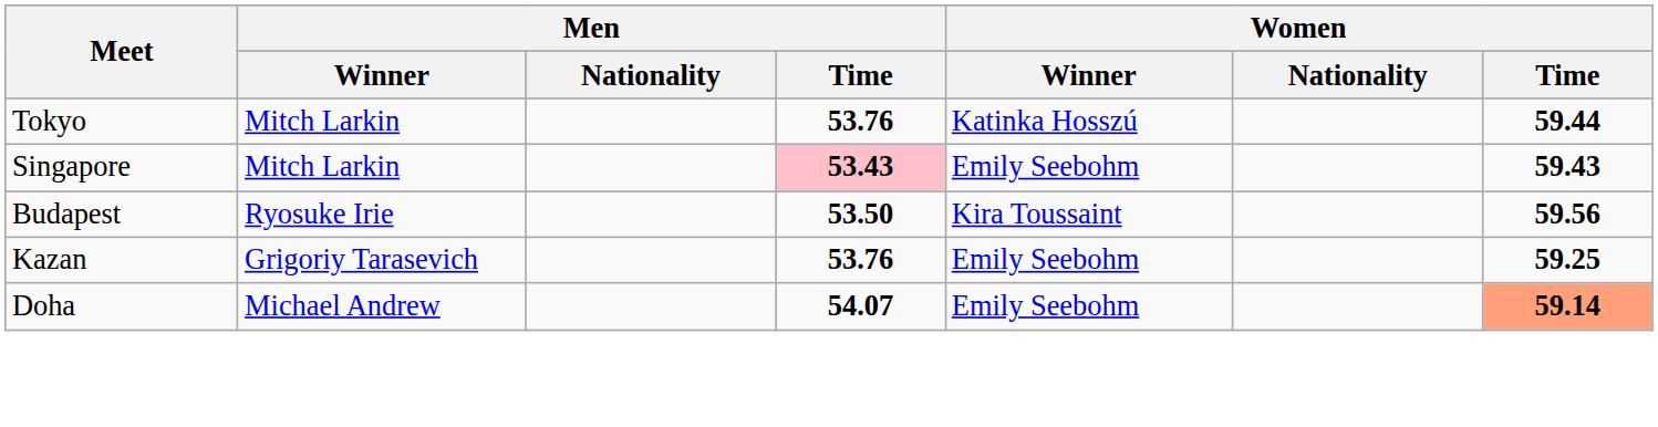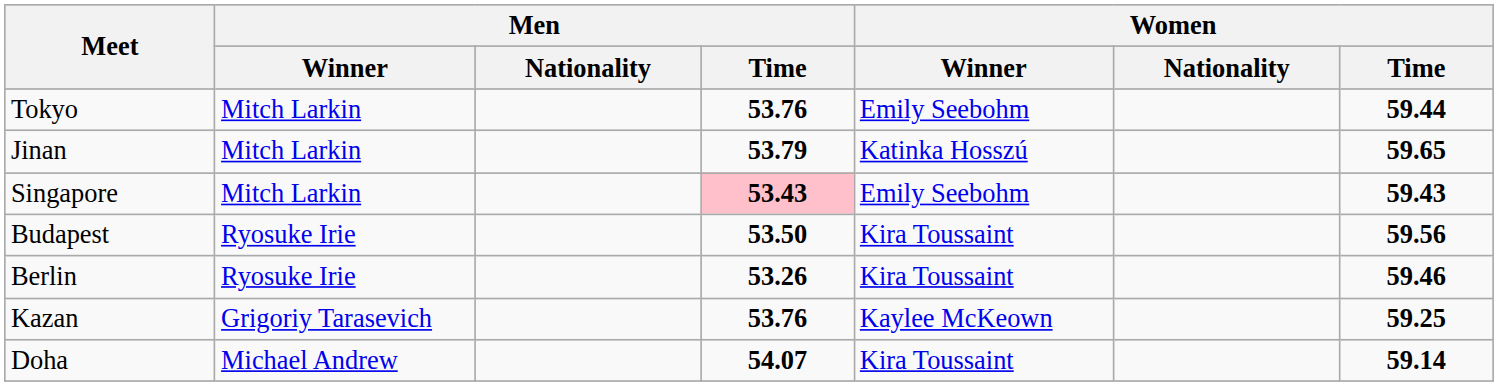Tokyo | Women / Winner: Katinka Hosszú -> Emily Seebohm
+ row: Jinan | Mitch Larkin | 53.79 | Katinka Hosszú | 59.65
+ row: Berlin | Ryosuke Irie | 53.26 | Kira Toussaint | 59.46
Kazan | Women / Winner: Emily Seebohm -> Kaylee McKeown
Doha | Women / Winner: Emily Seebohm -> Kira Toussaint
Doha | Women / Time: lightsalmon background -> no background
